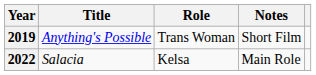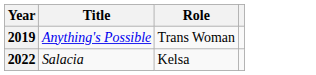- column: Notes | Short Film | Main Role
